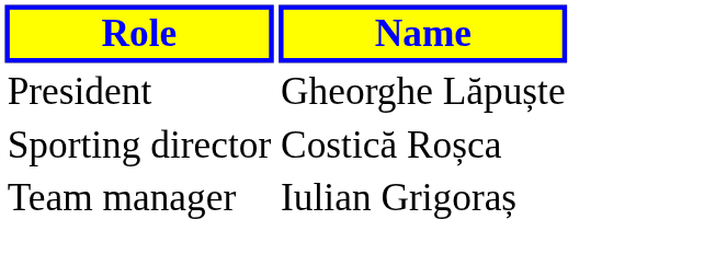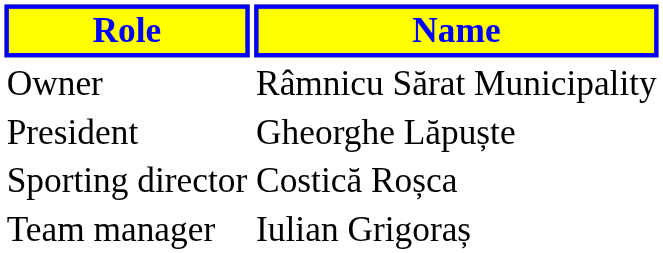+ row: Owner | Râmnicu Sărat Municipality
